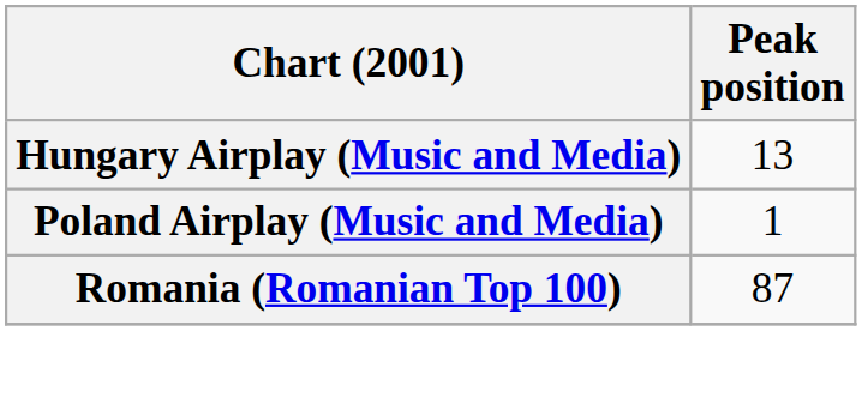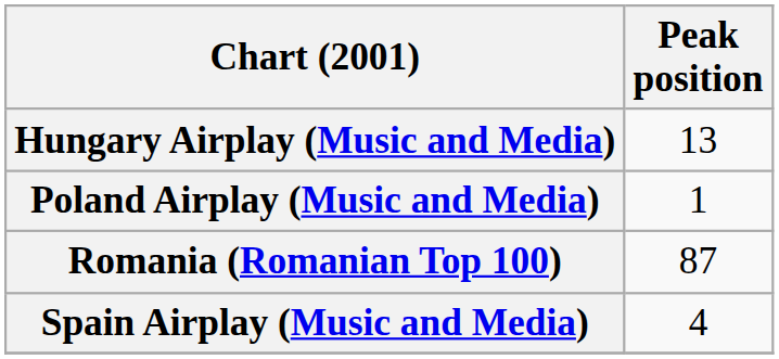+ row: Spain Airplay (Music and Media) | 4
